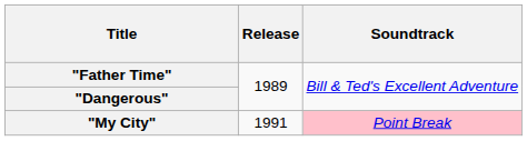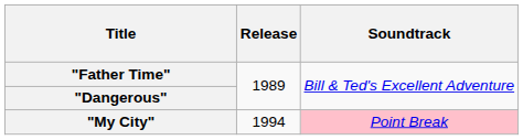"My City" | Release: 1991 -> 1994
